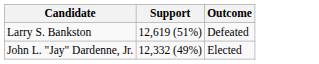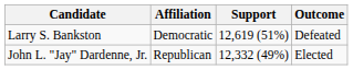+ column: Affiliation | Democratic | Republican
